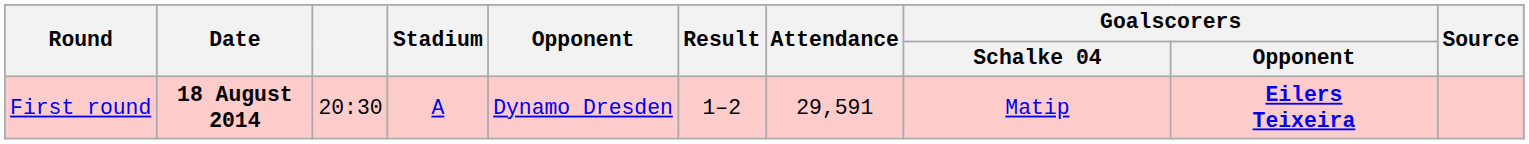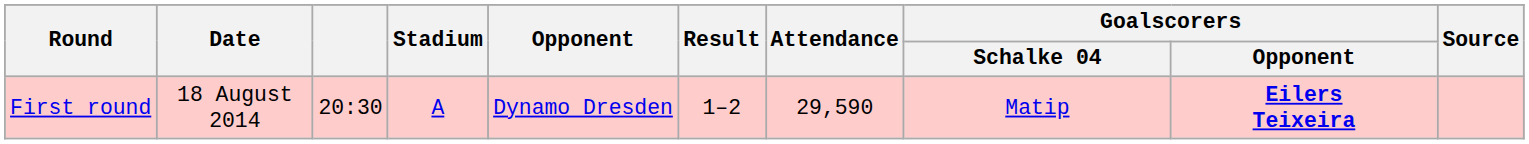First round | Date: bold -> normal
First round | Attendance: 29,591 -> 29,590
